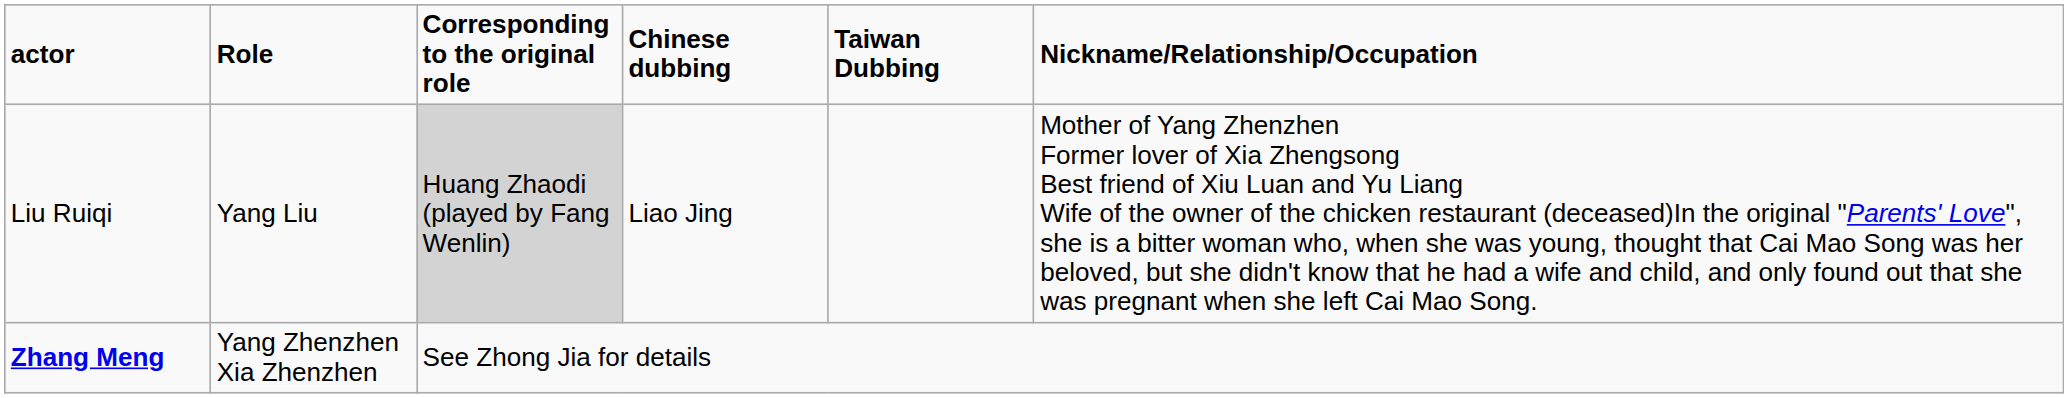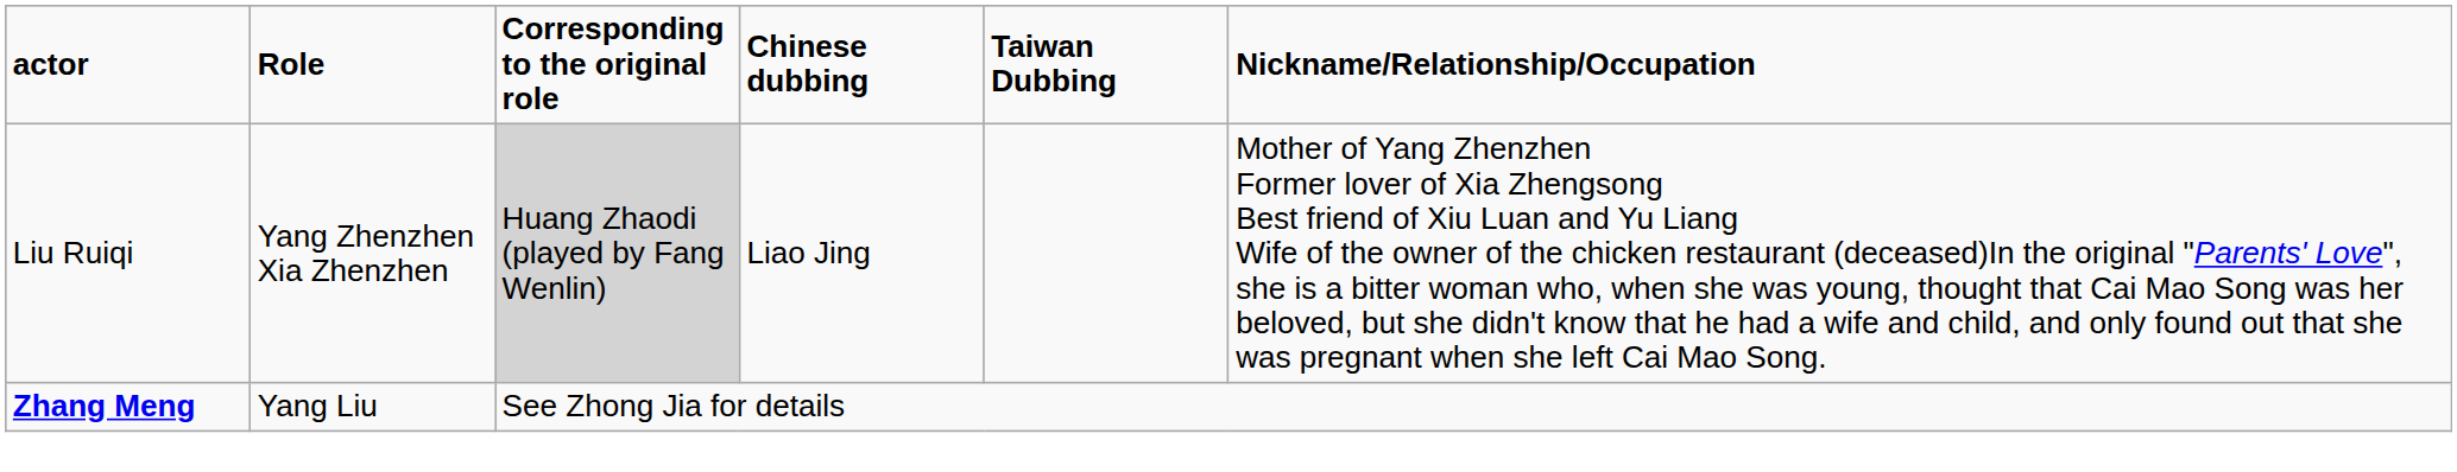Liu Ruiqi | Role: Yang Liu -> Yang Zhenzhen Xia Zhenzhen
Zhang Meng | Role: Yang Zhenzhen Xia Zhenzhen -> Yang Liu
